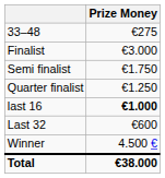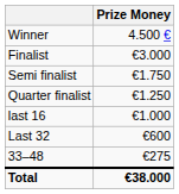rows swapped: Winner <-> 33–48
last 16 | Prize Money: bold -> normal
